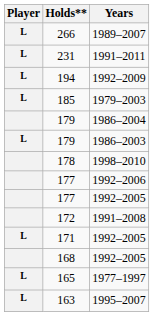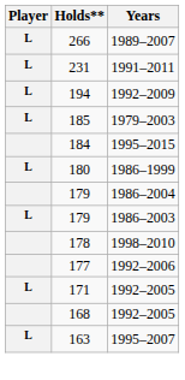+ row: 184 | 1995–2015
+ row: L | 180 | 1986–1999
- row: 177 | 1992–2005
- row: 172 | 1991–2008
- row: L | 165 | 1977–1997
